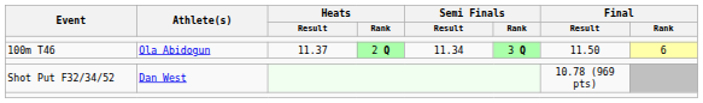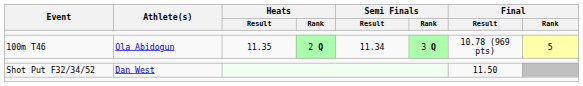100m T46 | Heats / Result: 11.37 -> 11.35
100m T46 | Final / Result: 11.50 -> 10.78 (969 pts)
100m T46 | Final / Rank: 6 -> 5
Shot Put F32/34/52 | Final / Result: 10.78 (969 pts) -> 11.50
